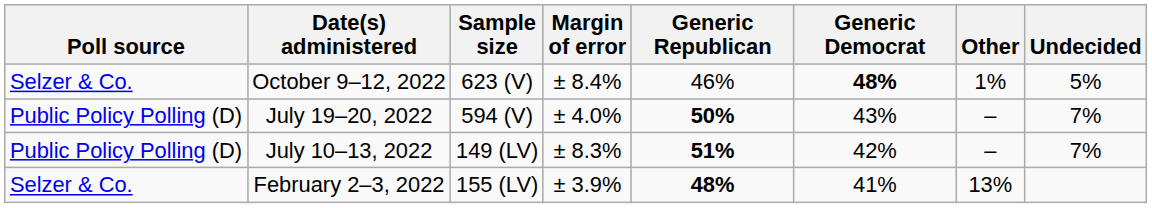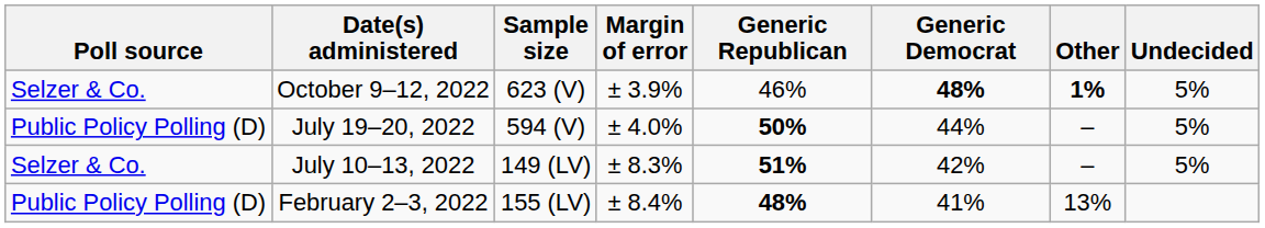October 9–12, 2022 | Margin of error: ± 8.4% -> ± 3.9%
October 9–12, 2022 | Other: normal -> bold
July 19–20, 2022 | Generic Democrat: 43% -> 44%
July 19–20, 2022 | Undecided: 7% -> 5%
July 10–13, 2022 | Poll source: Public Policy Polling (D) -> Selzer & Co.
July 10–13, 2022 | Undecided: 7% -> 5%
February 2–3, 2022 | Poll source: Selzer & Co. -> Public Policy Polling (D)
February 2–3, 2022 | Margin of error: ± 3.9% -> ± 8.4%
